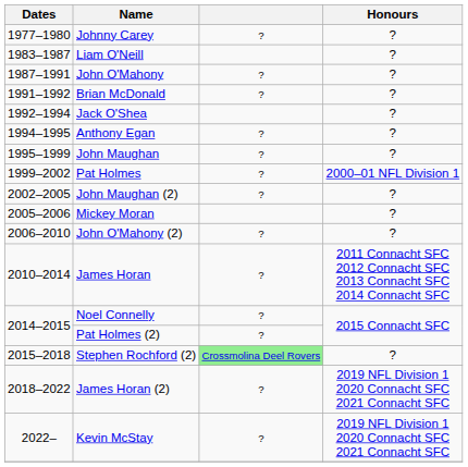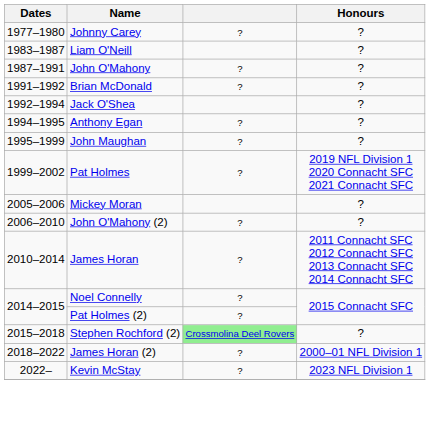Pat Holmes | Honours: 2000–01 NFL Division 1 -> 2019 NFL Division 1 2020 Connacht SFC 2021 Connacht SFC
- row: 2002–2005 | John Maughan (2) | ? | ?
James Horan (2) | Honours: 2019 NFL Division 1 2020 Connacht SFC 2021 Connacht SFC -> 2000–01 NFL Division 1
Kevin McStay | Honours: 2019 NFL Division 1 2020 Connacht SFC 2021 Connacht SFC -> 2023 NFL Division 1
